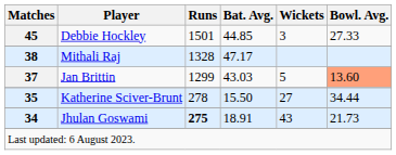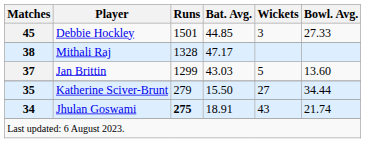Jan Brittin | Bowl. Avg.: lightsalmon background -> no background
Katherine Sciver-Brunt | Runs: 278 -> 279
Jhulan Goswami | Bowl. Avg.: 21.73 -> 21.74
